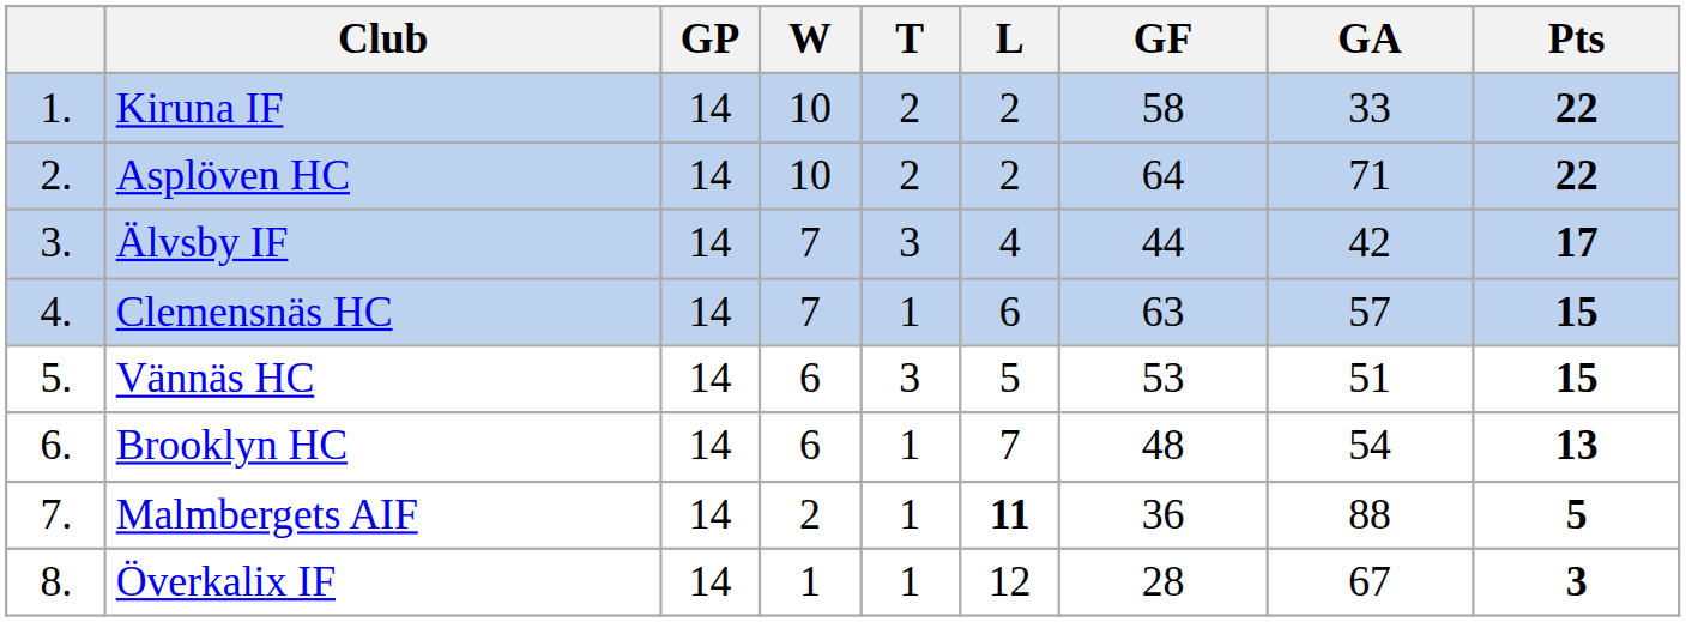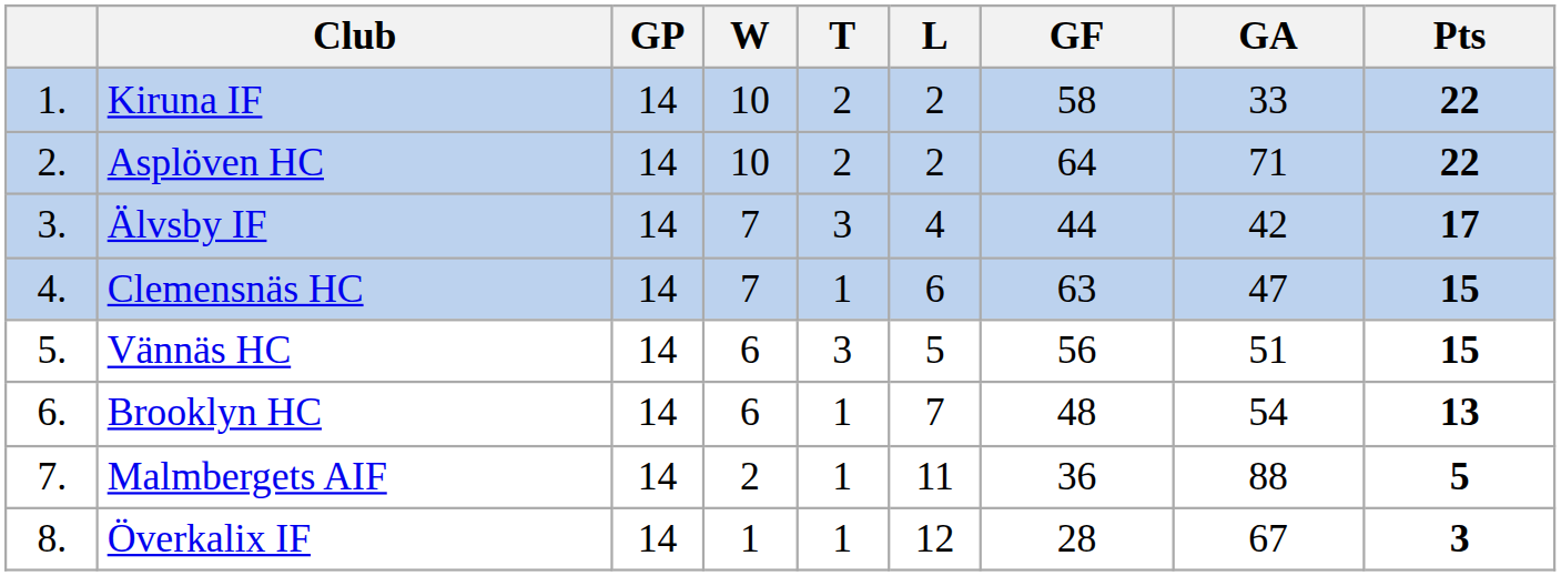Clemensnäs HC | GA: 57 -> 47
Vännäs HC | GF: 53 -> 56
Malmbergets AIF | L: bold -> normal
